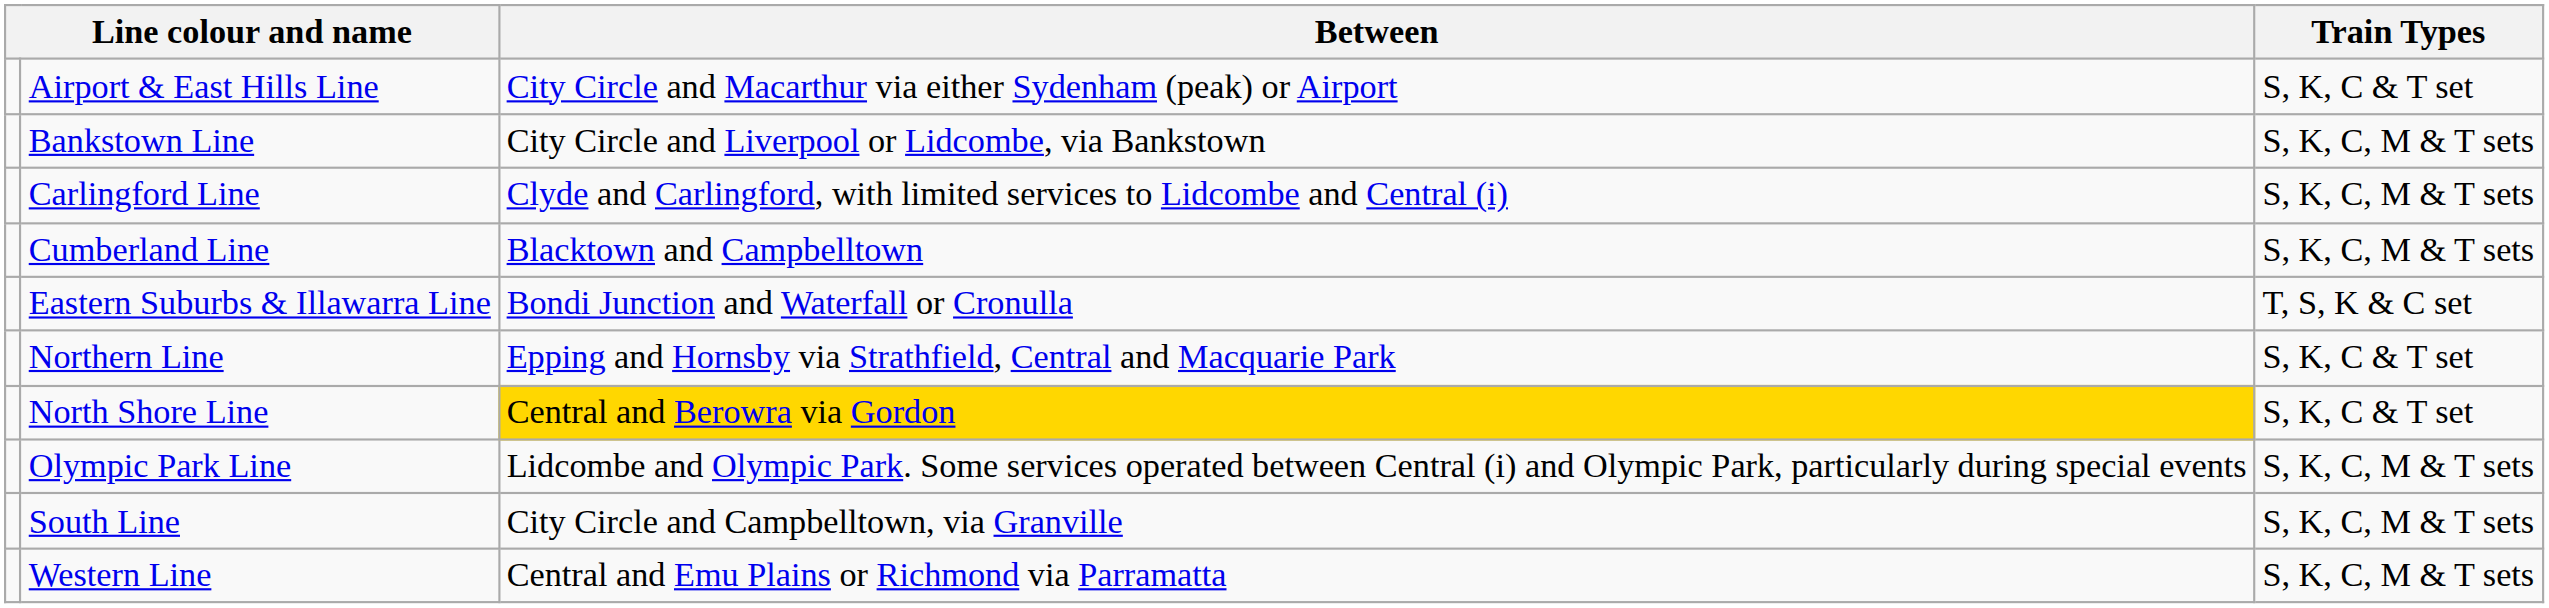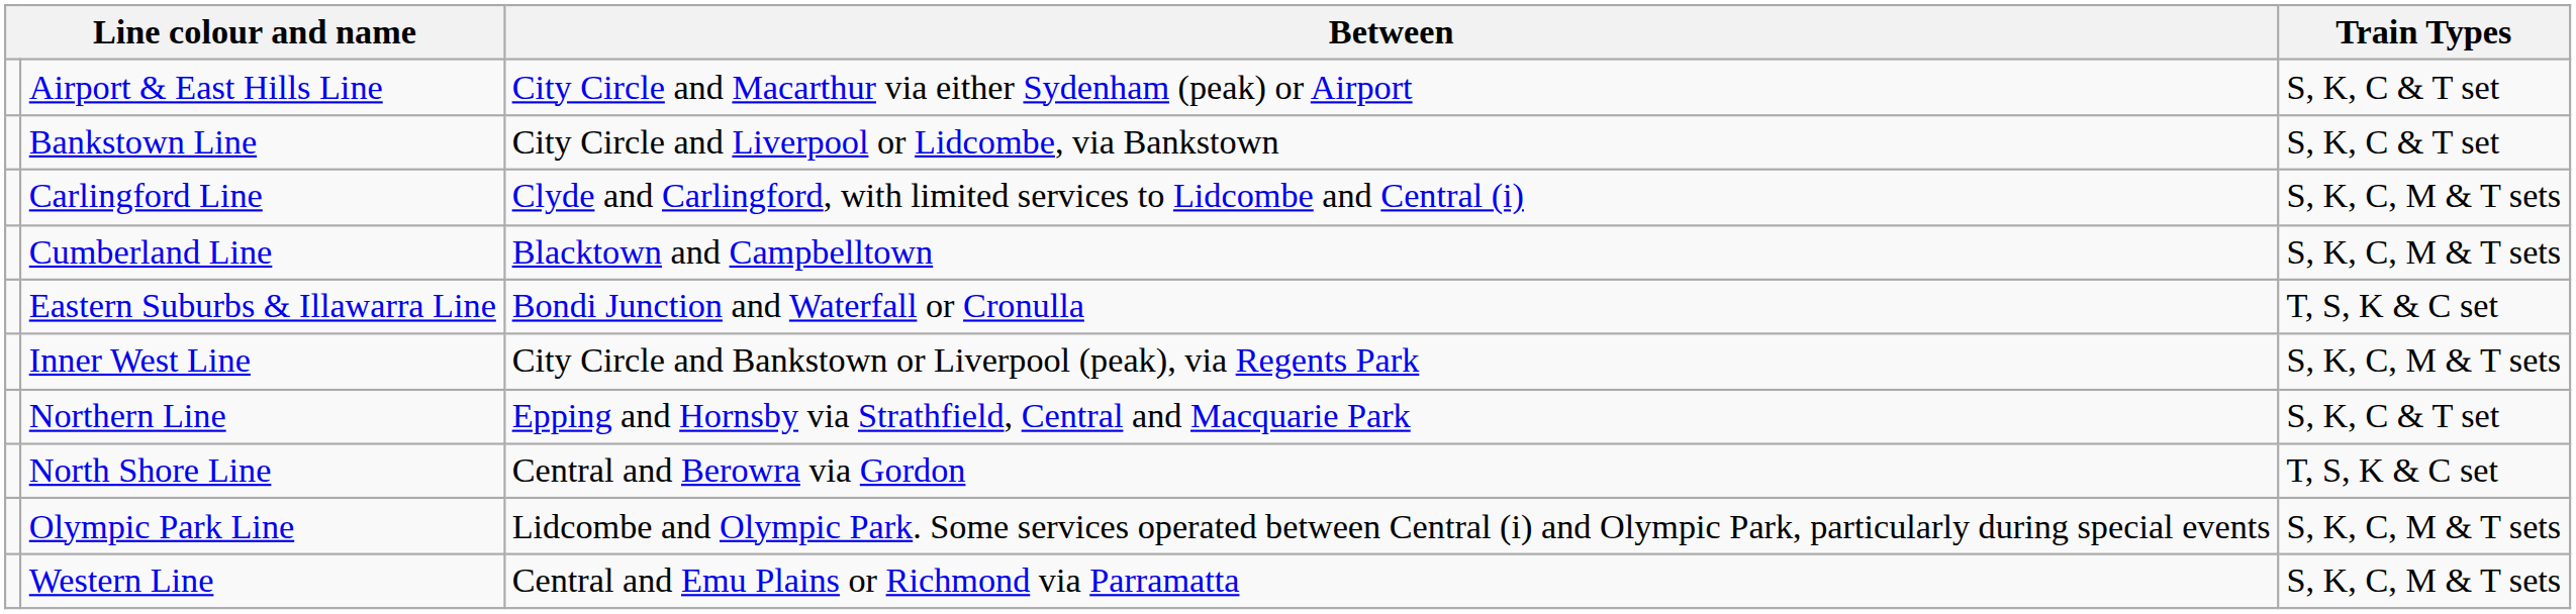Bankstown Line | Train Types: S, K, C, M & T sets -> S, K, C & T set
+ row: Inner West Line | City Circle and Bankstown or Liverpool (peak), via Regents Park | S, K, C, M & T sets
North Shore Line | Between: gold background -> no background
North Shore Line | Train Types: S, K, C & T set -> T, S, K & C set
- row: South Line | City Circle and Campbelltown, via Granville | S, K, C, M & T sets
